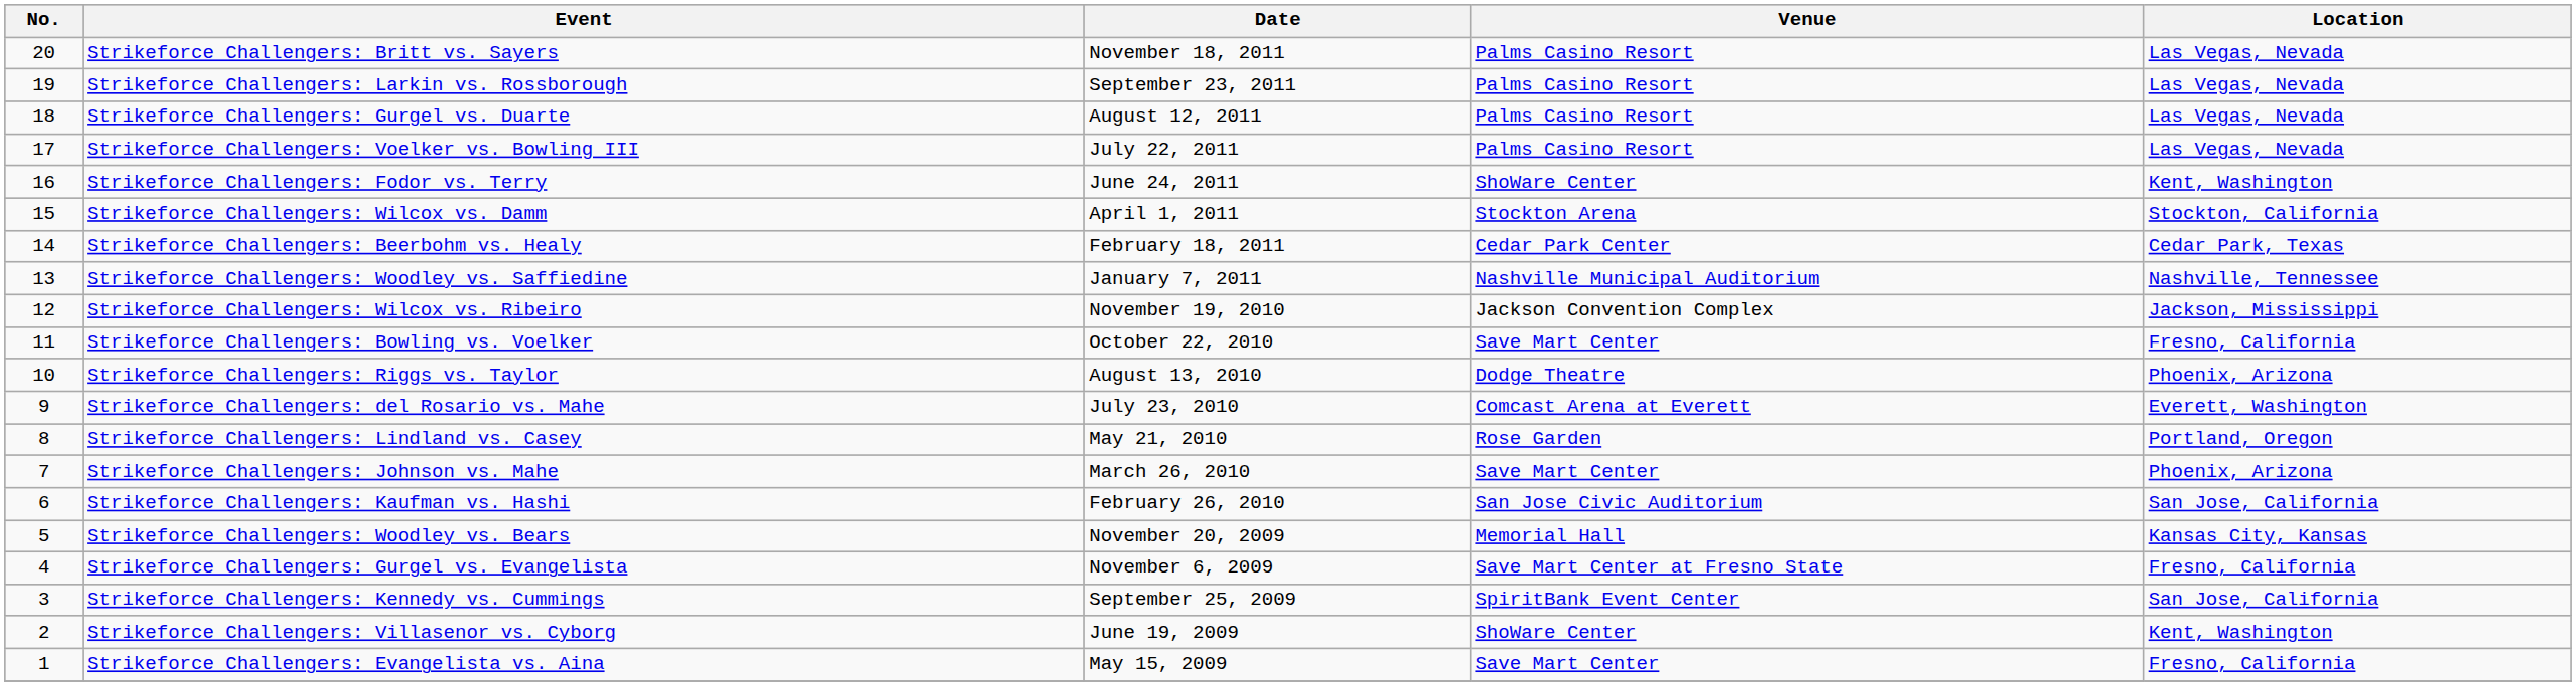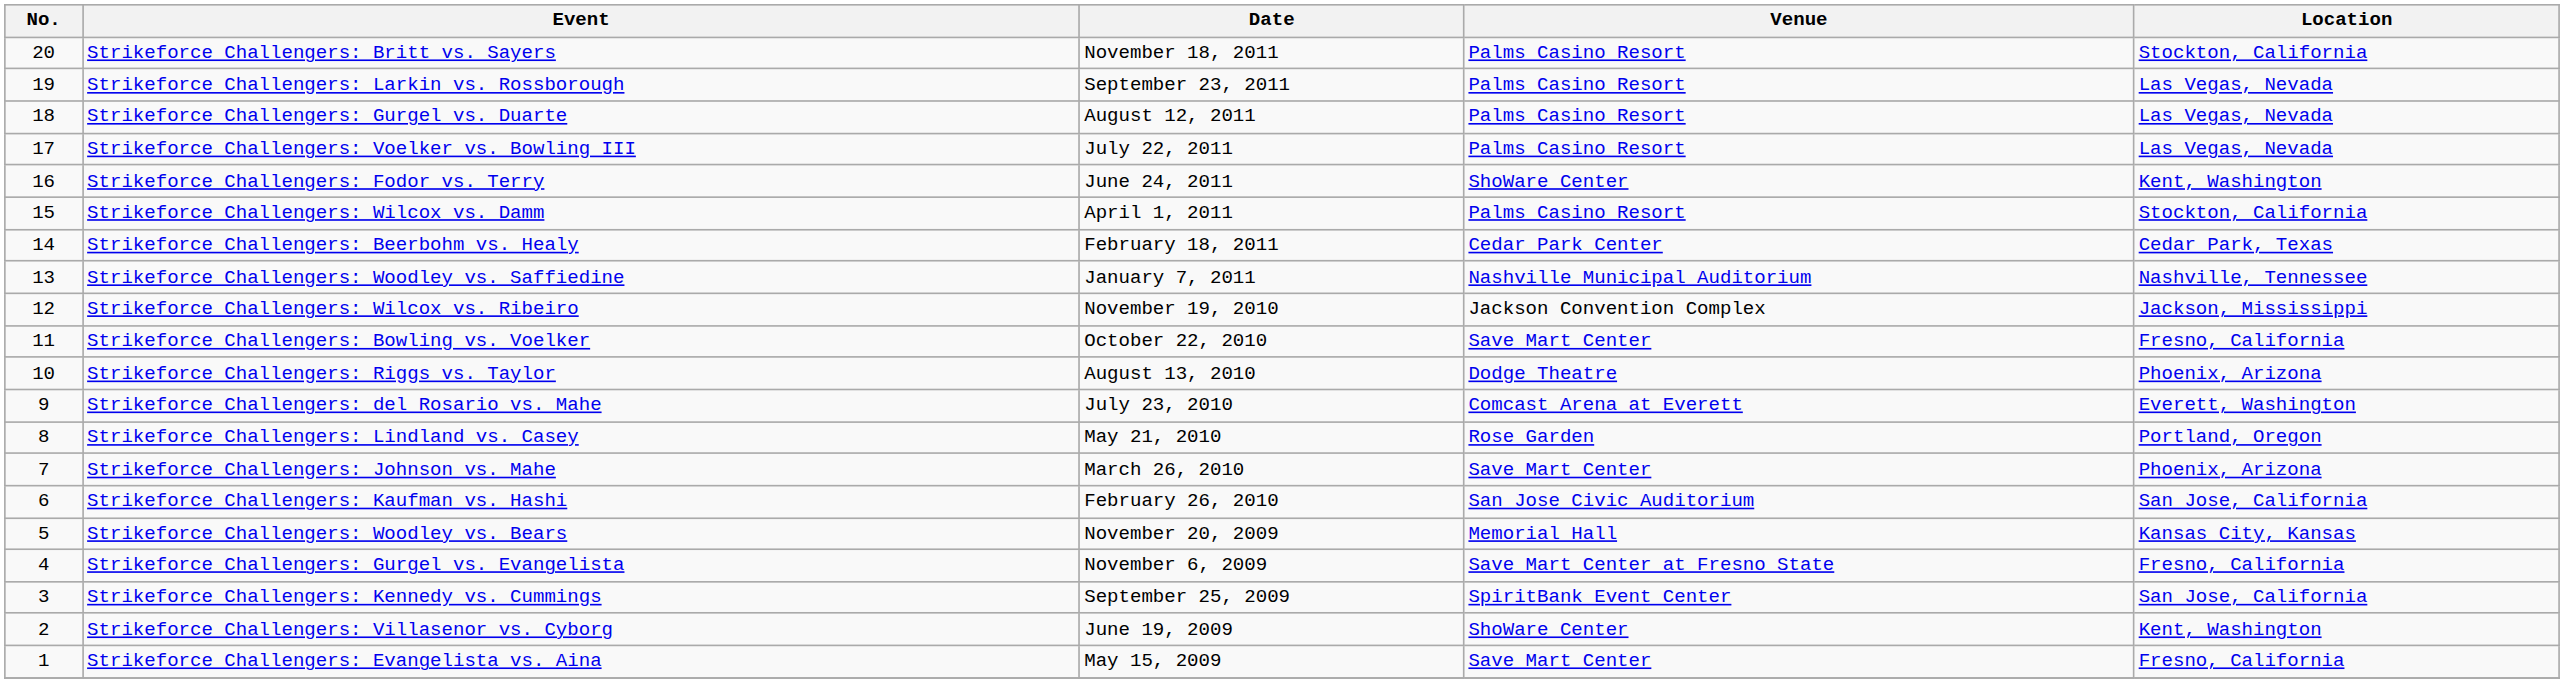Strikeforce Challengers: Britt vs. Sayers | Location: Las Vegas, Nevada -> Stockton, California
Strikeforce Challengers: Wilcox vs. Damm | Venue: Stockton Arena -> Palms Casino Resort
